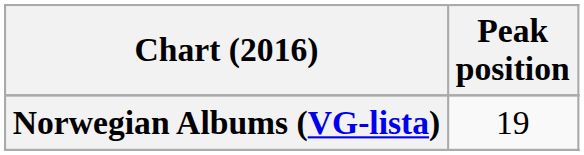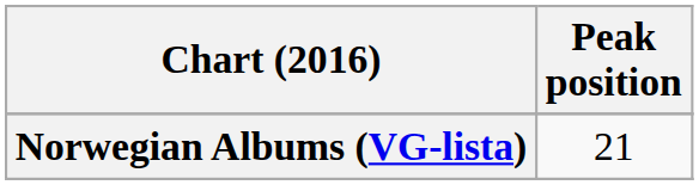Norwegian Albums (VG-lista) | Peak position: 19 -> 21
